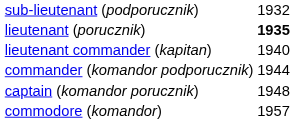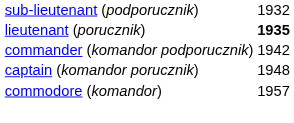- row: lieutenant commander (kapitan) | 1940
commander (komandor podporucznik) | column 2: 1944 -> 1942
